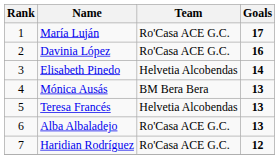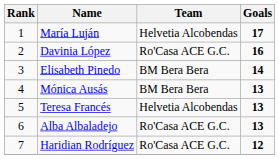María Luján | Team: Ro'Casa ACE G.C. -> Helvetia Alcobendas
Elisabeth Pinedo | Team: Helvetia Alcobendas -> BM Bera Bera
